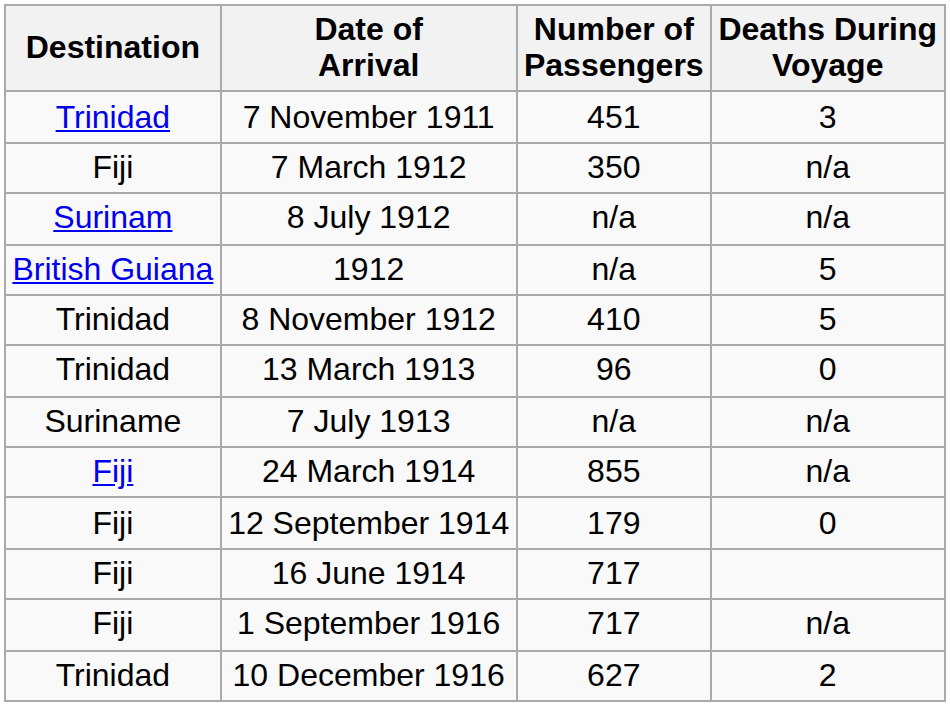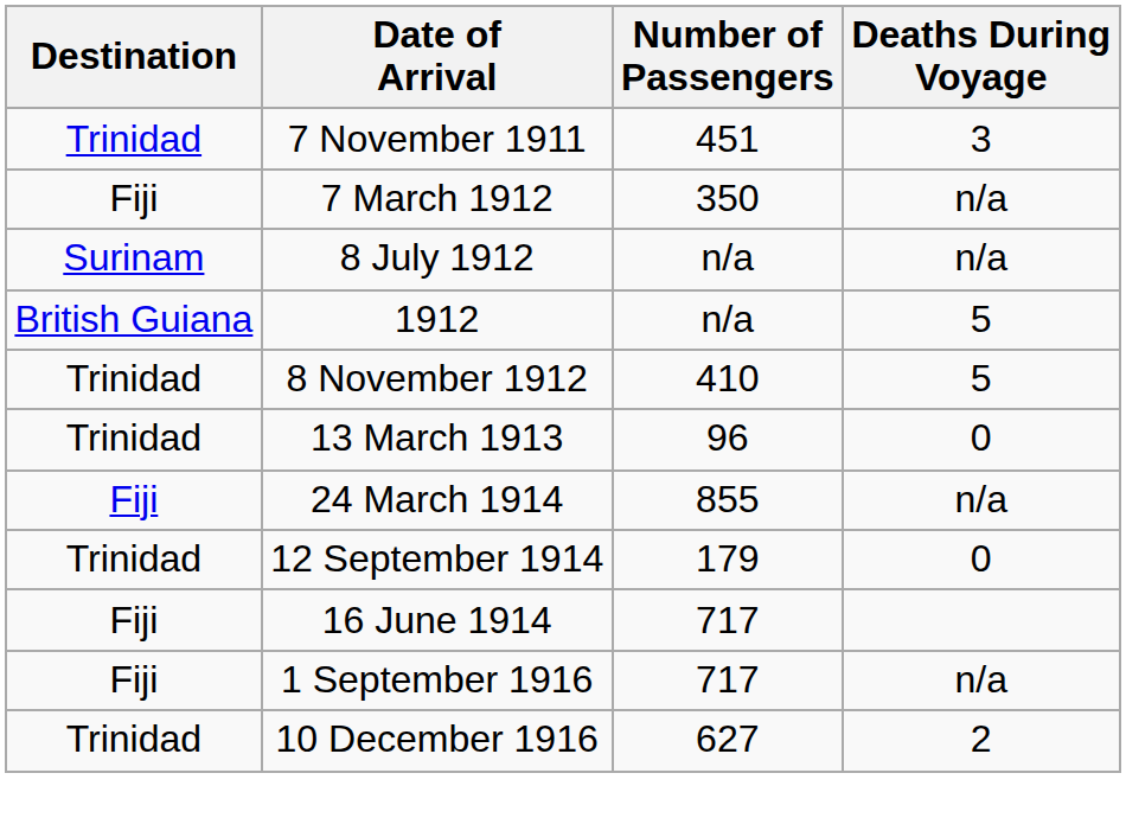- row: Suriname | 7 July 1913 | n/a | n/a
12 September 1914 | Destination: Fiji -> Trinidad
